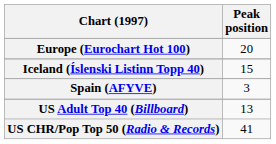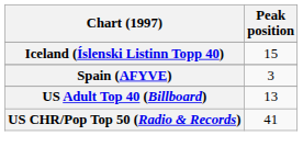- row: Europe (Eurochart Hot 100) | 20
